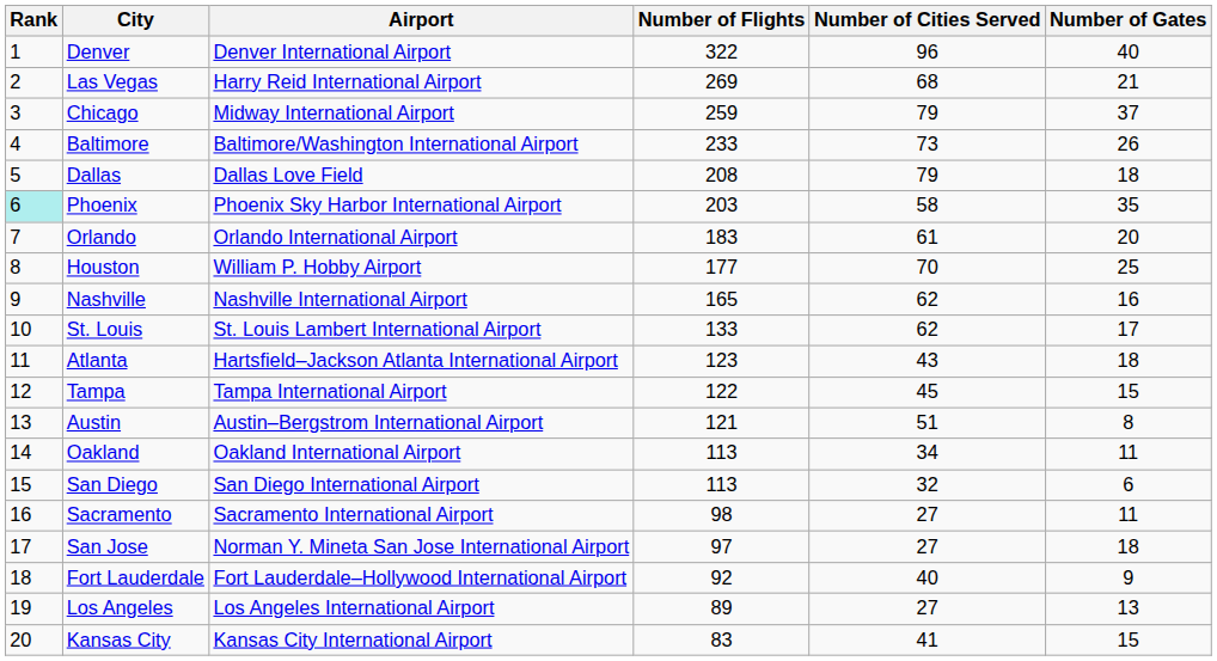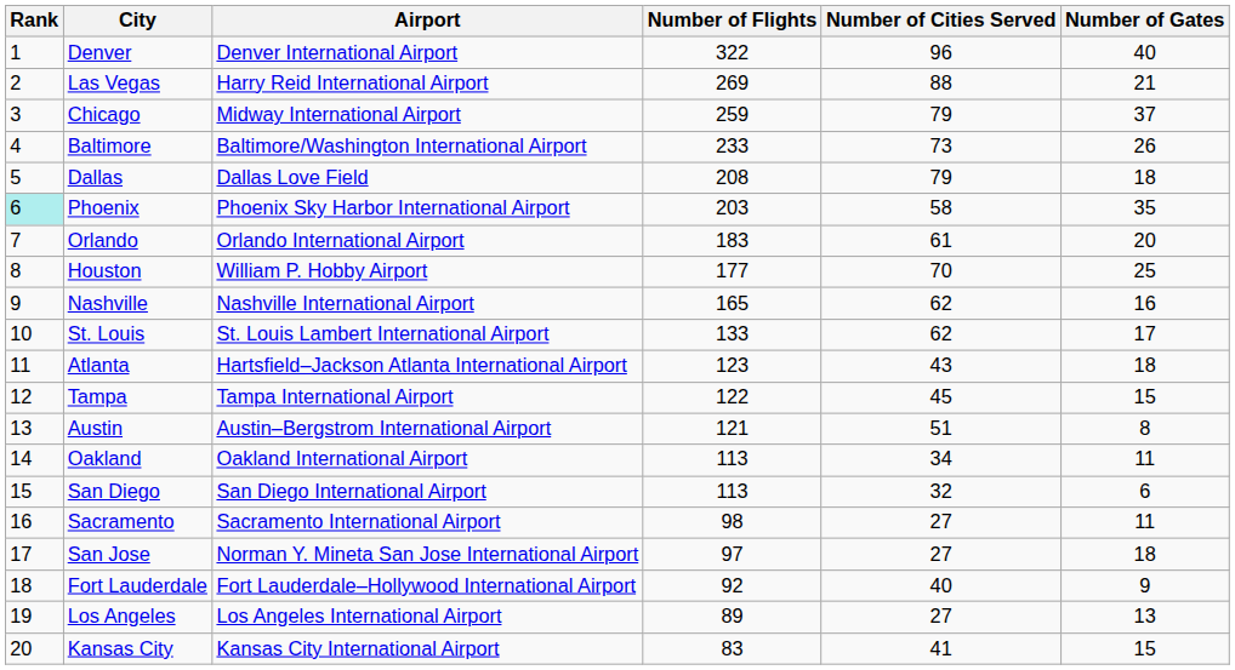Las Vegas | Number of Cities Served: 68 -> 88
